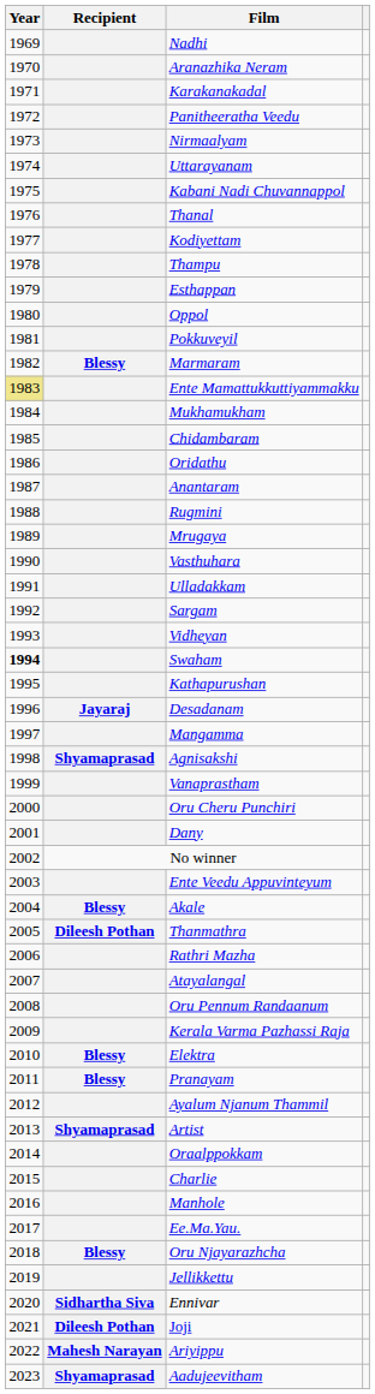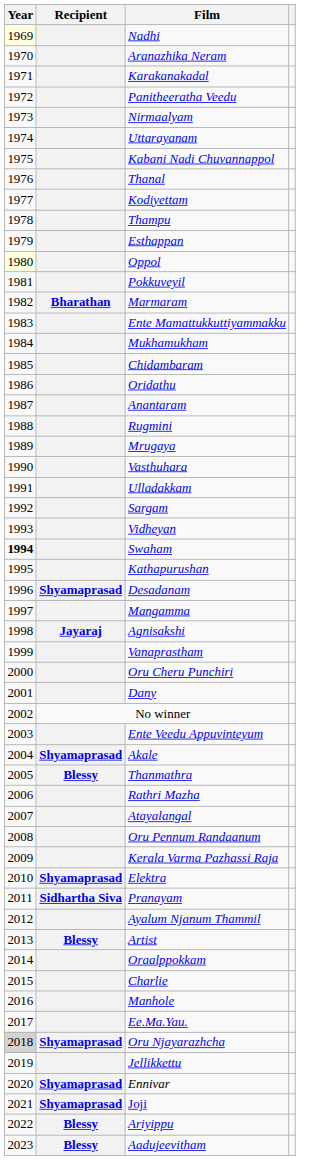Nadhi | Year: no background -> lightyellow background
Oppol | Year: no background -> lightyellow background
Marmaram | Recipient: Blessy -> Bharathan
Ente Mamattukkuttiyammakku | Year: khaki background -> no background
Desadanam | Recipient: Jayaraj -> Shyamaprasad
Agnisakshi | Recipient: Shyamaprasad -> Jayaraj
Akale | Recipient: Blessy -> Shyamaprasad
Thanmathra | Recipient: Dileesh Pothan -> Blessy
Elektra | Recipient: Blessy -> Shyamaprasad
Pranayam | Recipient: Blessy -> Sidhartha Siva
Artist | Recipient: Shyamaprasad -> Blessy
Oru Njayarazhcha | Year: no background -> lightgrey background
Oru Njayarazhcha | Recipient: Blessy -> Shyamaprasad
Ennivar | Recipient: Sidhartha Siva -> Shyamaprasad
Joji | Recipient: Dileesh Pothan -> Shyamaprasad
Ariyippu | Recipient: Mahesh Narayan -> Blessy
Aadujeevitham | Recipient: Shyamaprasad -> Blessy
